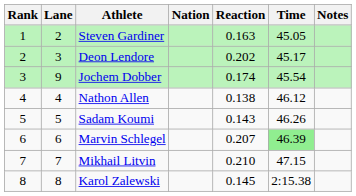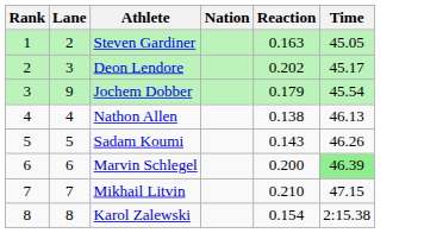- column: Notes
Jochem Dobber | Reaction: 0.174 -> 0.179
Nathon Allen | Time: 46.12 -> 46.13
Marvin Schlegel | Reaction: 0.207 -> 0.200
Karol Zalewski | Reaction: 0.145 -> 0.154
